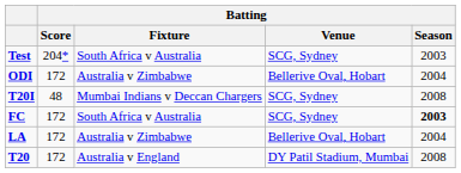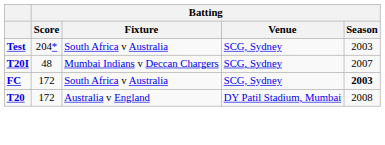- row: ODI | 172 | Australia v Zimbabwe | Bellerive Oval, Hobart | 2004
T20I | Batting / Season: 2008 -> 2007
- row: LA | 172 | Australia v Zimbabwe | Bellerive Oval, Hobart | 2004
